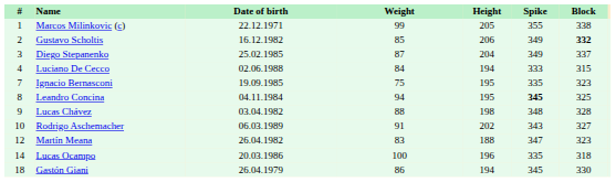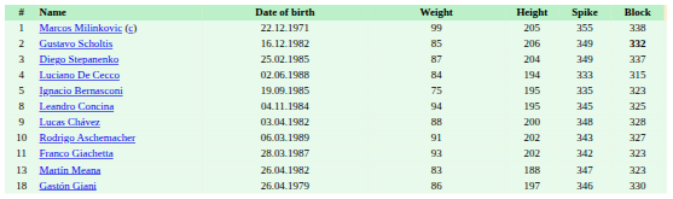Ignacio Bernasconi | #: 7 -> 5
Leandro Concina | Spike: bold -> normal
Lucas Chávez | Height: 198 -> 200
+ row: 11 | Franco Giachetta | 28.03.1987 | 93 | 202 | 342 | 323
Martín Meana | #: 12 -> 13
- row: 14 | Lucas Ocampo | 20.03.1986 | 100 | 196 | 335 | 318
Gastón Giani | Height: 194 -> 197
Gastón Giani | Spike: 345 -> 346
